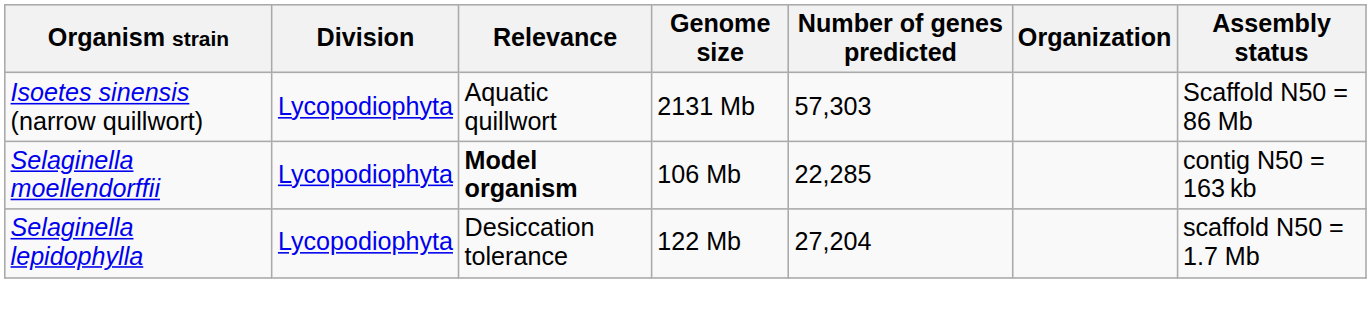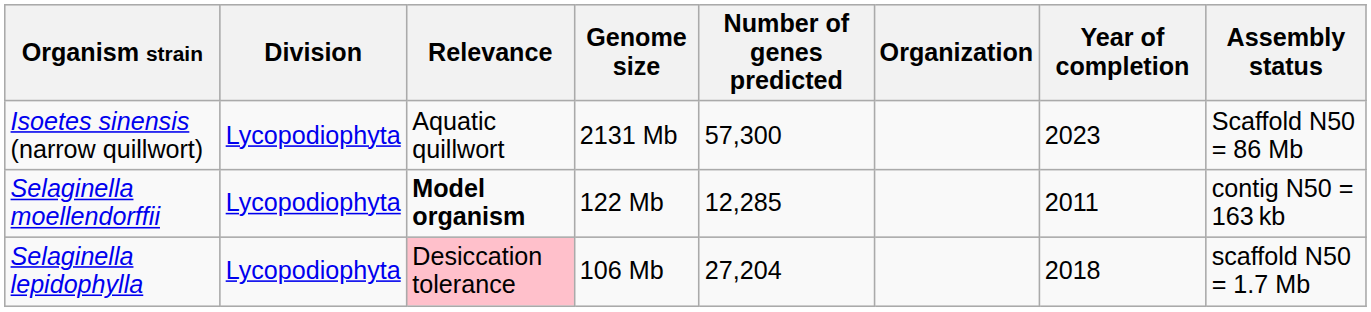+ column: Year of completion | 2023 | 2011 | 2018
Isoetes sinensis (narrow quillwort) | Number of genes predicted: 57,303 -> 57,300
Selaginella moellendorffii | Genome size: 106 Mb -> 122 Mb
Selaginella moellendorffii | Number of genes predicted: 22,285 -> 12,285
Selaginella lepidophylla | Relevance: no background -> pink background
Selaginella lepidophylla | Genome size: 122 Mb -> 106 Mb
